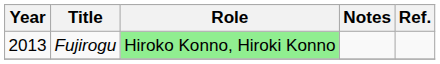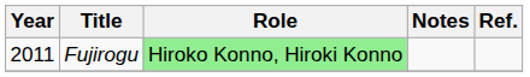Fujirogu | Year: 2013 -> 2011
